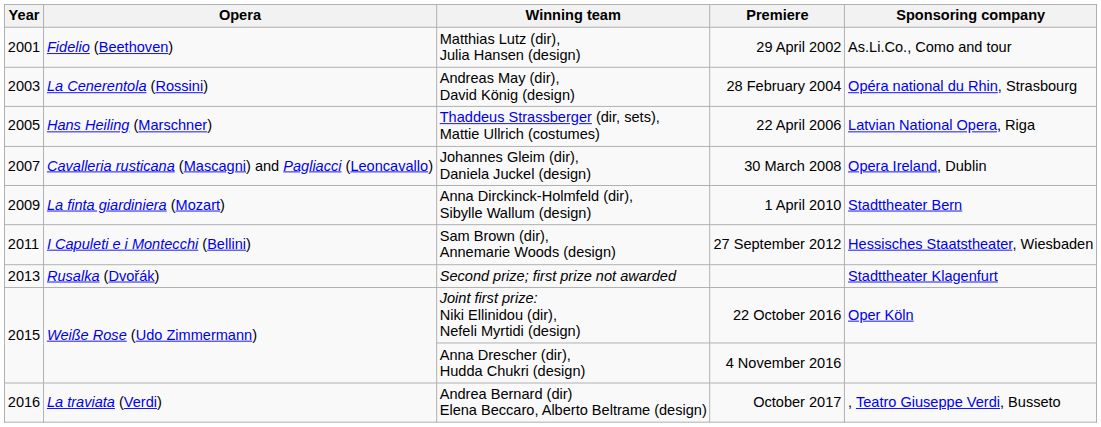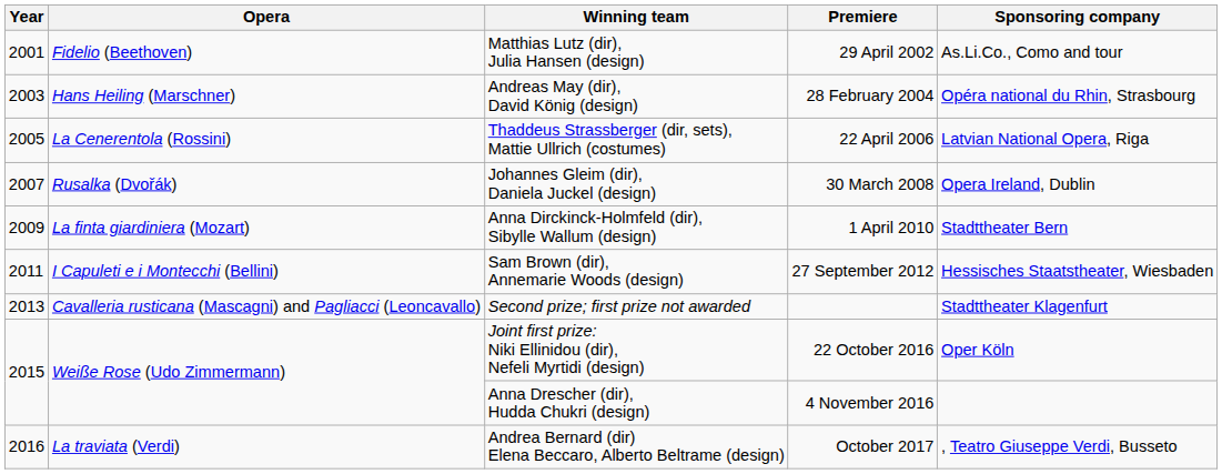Andreas May (dir), David König (design) | Opera: La Cenerentola (Rossini) -> Hans Heiling (Marschner)
Thaddeus Strassberger (dir, sets), Mattie Ullrich (costumes) | Opera: Hans Heiling (Marschner) -> La Cenerentola (Rossini)
Johannes Gleim (dir), Daniela Juckel (design) | Opera: Cavalleria rusticana (Mascagni) and Pagliacci (Leoncavallo) -> Rusalka (Dvořák)
Second prize; first prize not awarded | Opera: Rusalka (Dvořák) -> Cavalleria rusticana (Mascagni) and Pagliacci (Leoncavallo)
